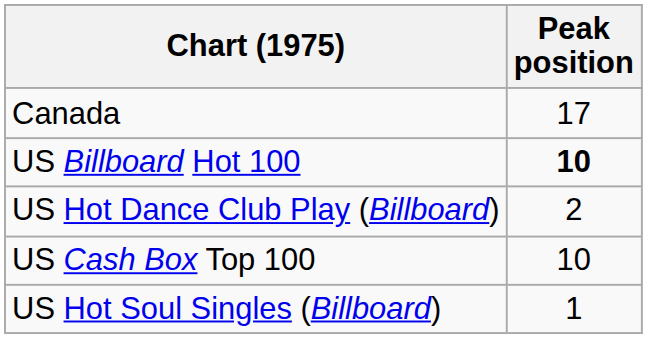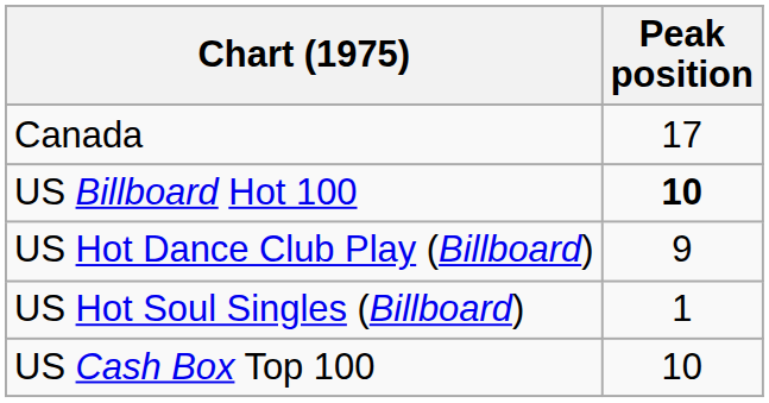US Hot Dance Club Play (Billboard) | Peak position: 2 -> 9
rows swapped: US Hot Soul Singles (Billboard) <-> US Cash Box Top 100
